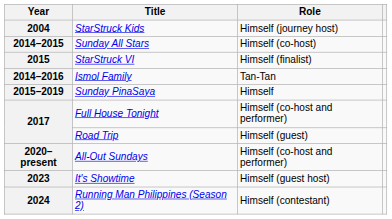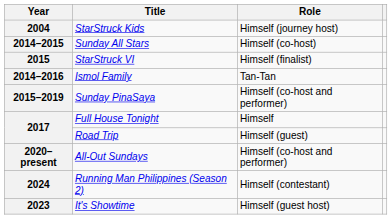2015–2019 | Role: Himself -> Himself (co-host and performer)
2017 / Full House Tonight | Role: Himself (co-host and performer) -> Himself
rows swapped: 2023 <-> 2024
